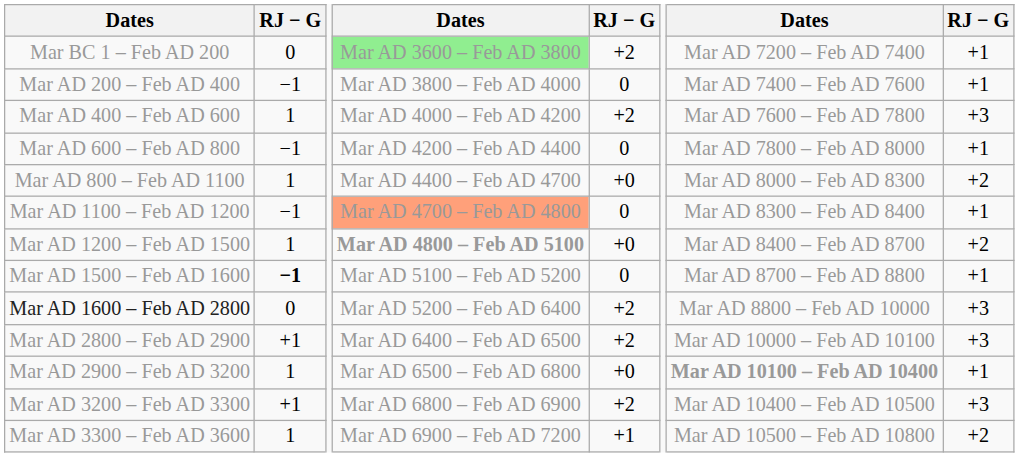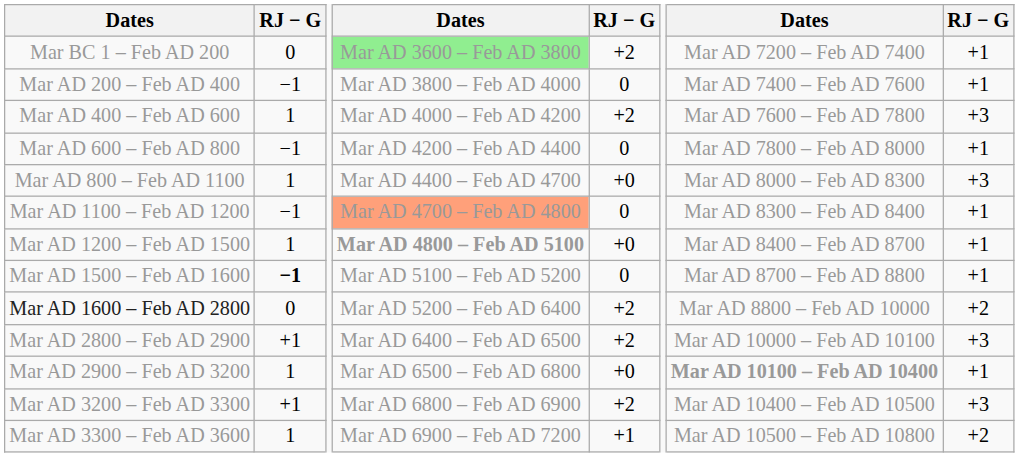Mar AD 800 – Feb AD 1100 | column 8: +2 -> +3
Mar AD 1200 – Feb AD 1500 | column 8: +2 -> +1
Mar AD 1600 – Feb AD 2800 | column 8: +3 -> +2
